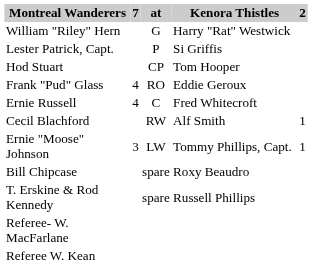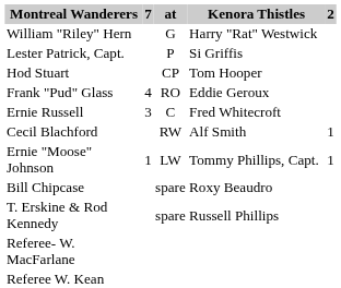Ernie Russell | 7: 4 -> 3
Ernie "Moose" Johnson | 7: 3 -> 1
